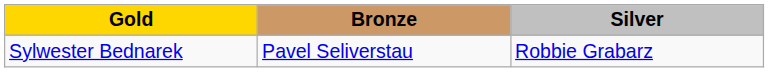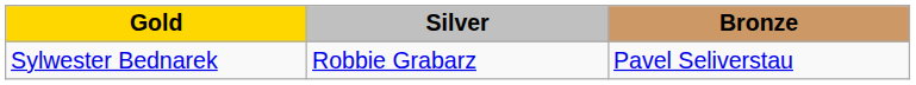columns swapped: Silver <-> Bronze
